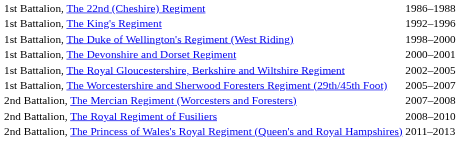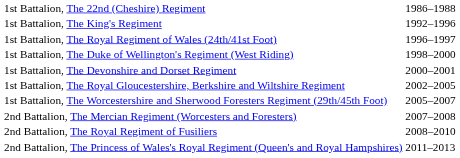+ row: 1st Battalion, The Royal Regiment of Wales (24th/41st Foot) | 1996–1997
